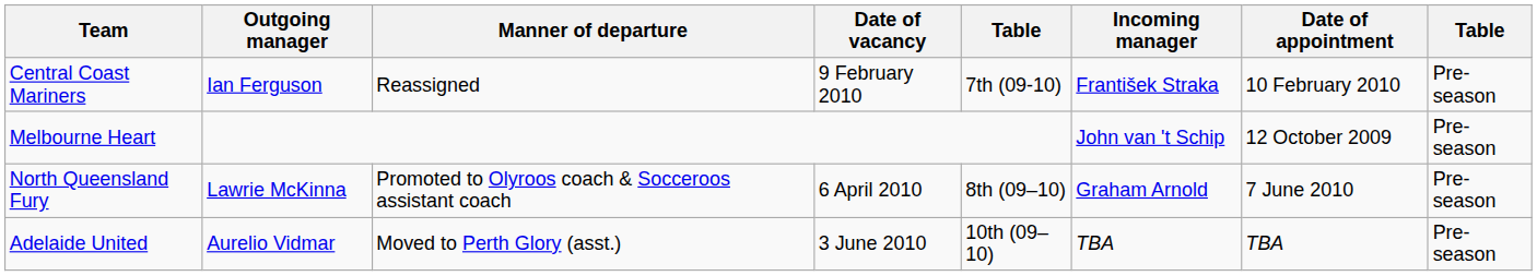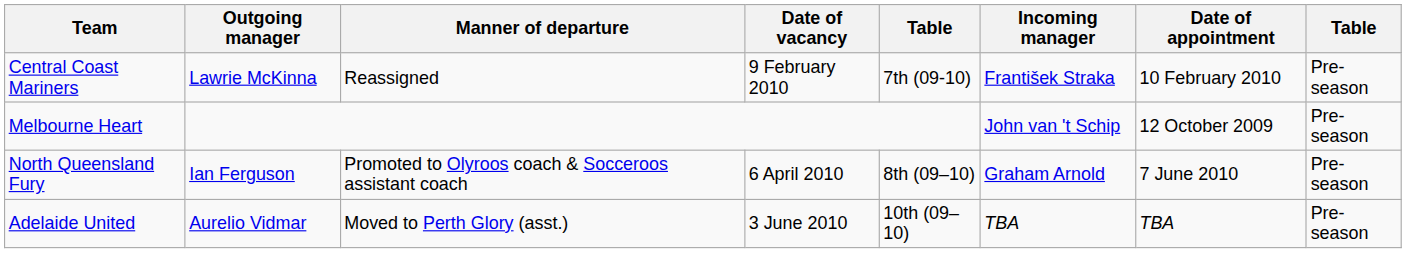Central Coast Mariners | Outgoing manager: Ian Ferguson -> Lawrie McKinna
North Queensland Fury | Outgoing manager: Lawrie McKinna -> Ian Ferguson
